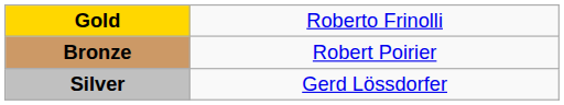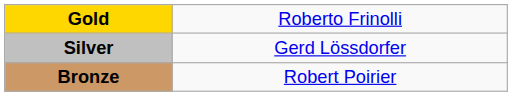rows swapped: Silver <-> Bronze
